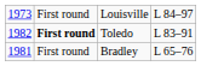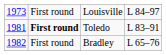Toledo | column 1: 1982 -> 1981
Bradley | column 1: 1981 -> 1982
